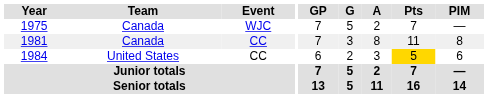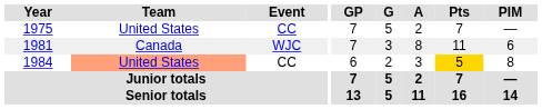1975 | Team: Canada -> United States
1975 | Event: WJC -> CC
1981 | Event: CC -> WJC
1981 | PIM: 8 -> 6
1984 | Team: no background -> lightsalmon background
1984 | PIM: 6 -> 8
